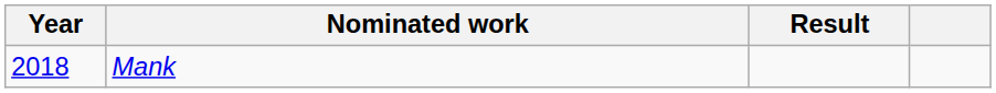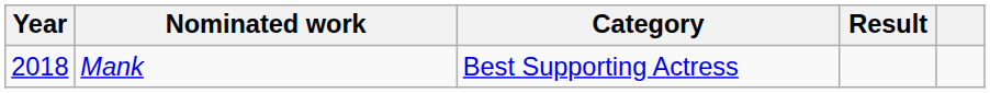+ column: Category | Best Supporting Actress
